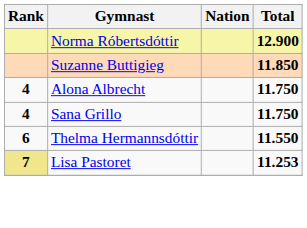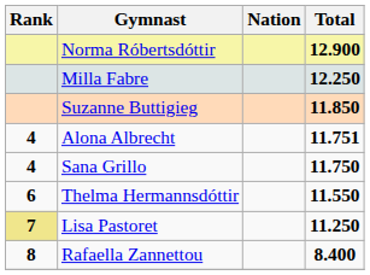+ row: Milla Fabre | 12.250
Alona Albrecht | Total: 11.750 -> 11.751
Lisa Pastoret | Total: 11.253 -> 11.250
+ row: 8 | Rafaella Zannettou | 8.400
